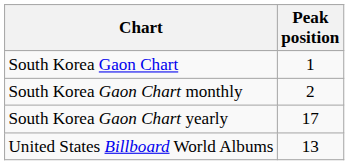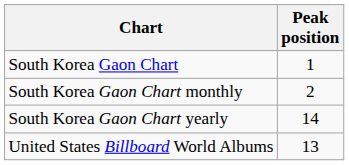South Korea Gaon Chart yearly | Peak position: 17 -> 14
